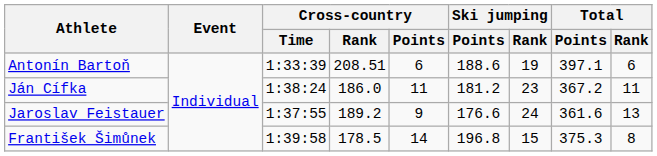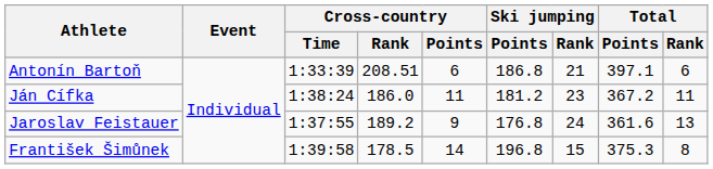Antonín Bartoň | Ski jumping / Points: 188.6 -> 186.8
Antonín Bartoň | Ski jumping / Rank: 19 -> 21
Jaroslav Feistauer | Ski jumping / Points: 176.6 -> 176.8
